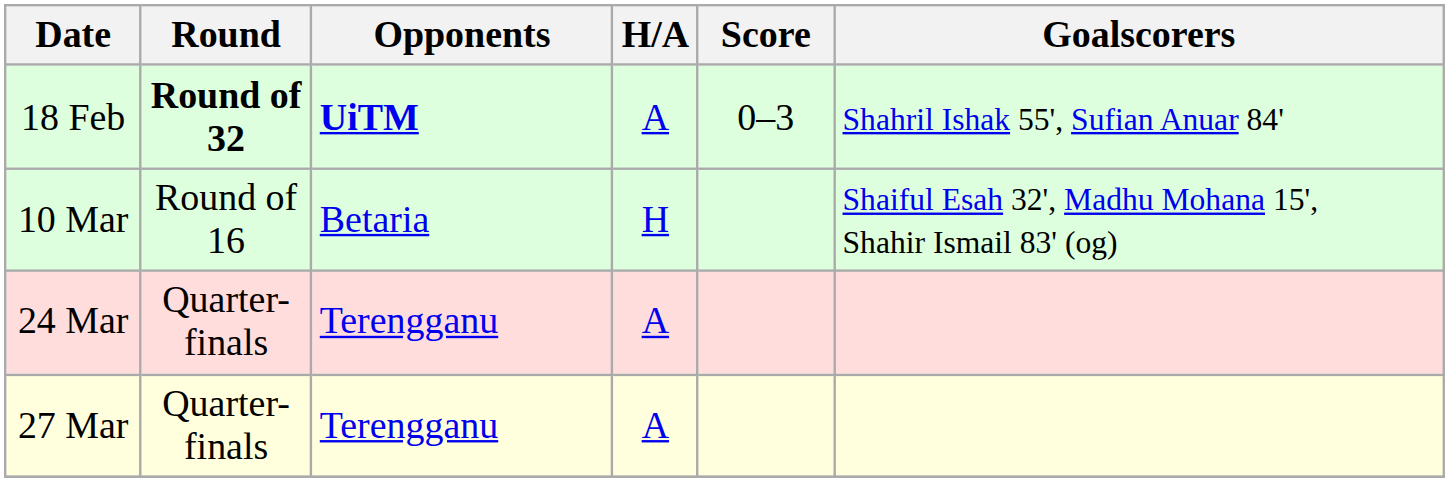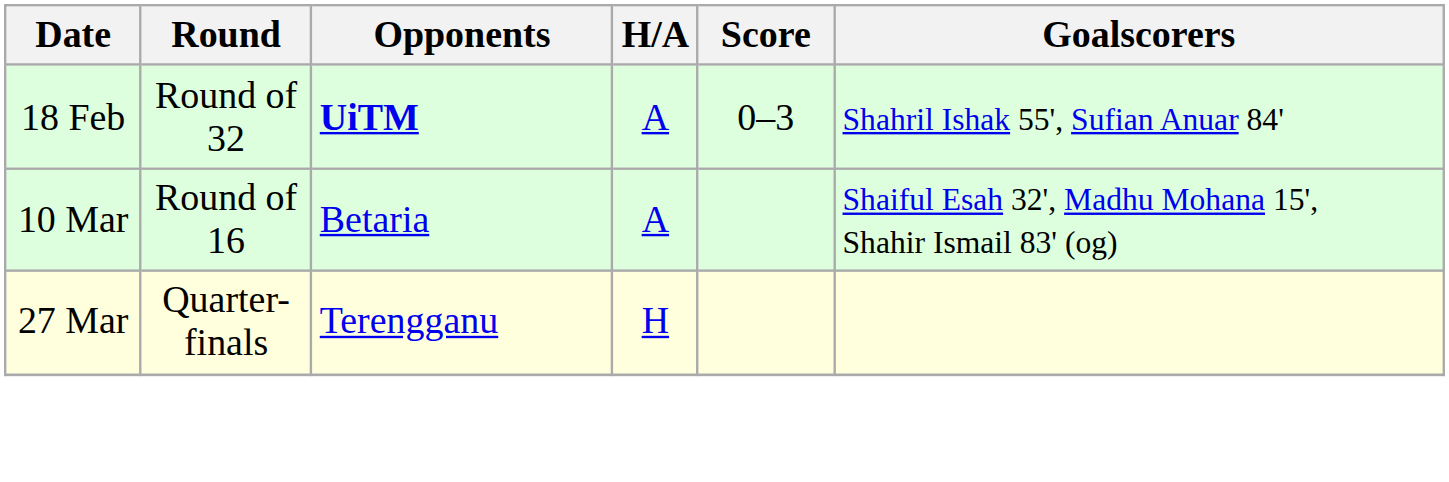18 Feb | Round: bold -> normal
10 Mar | H/A: H -> A
- row: 24 Mar | Quarter-finals | Terengganu | A
27 Mar | H/A: A -> H
